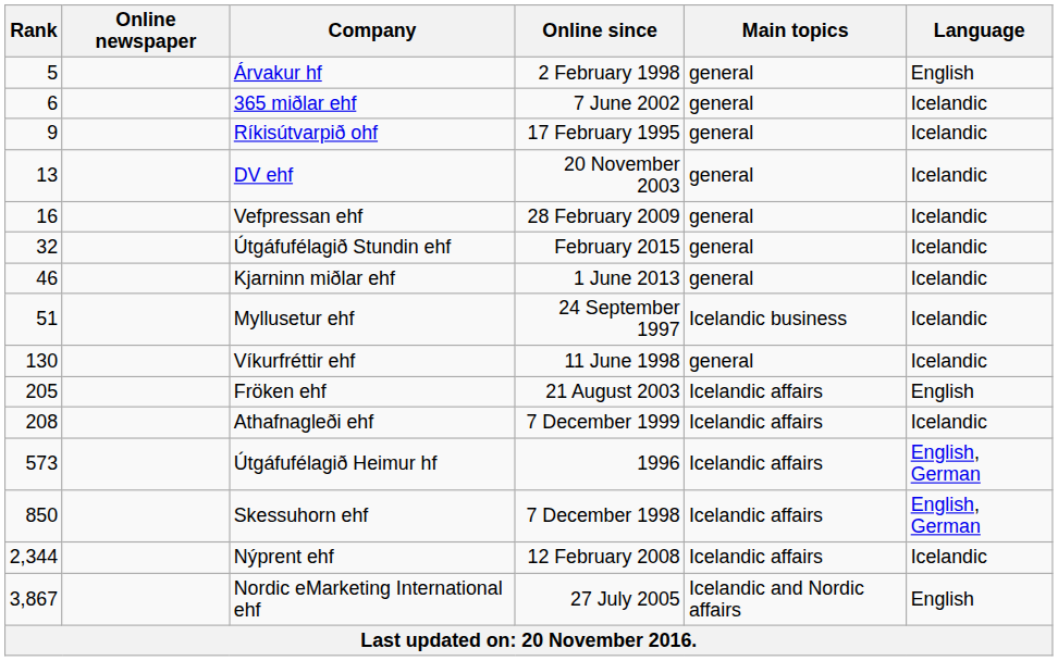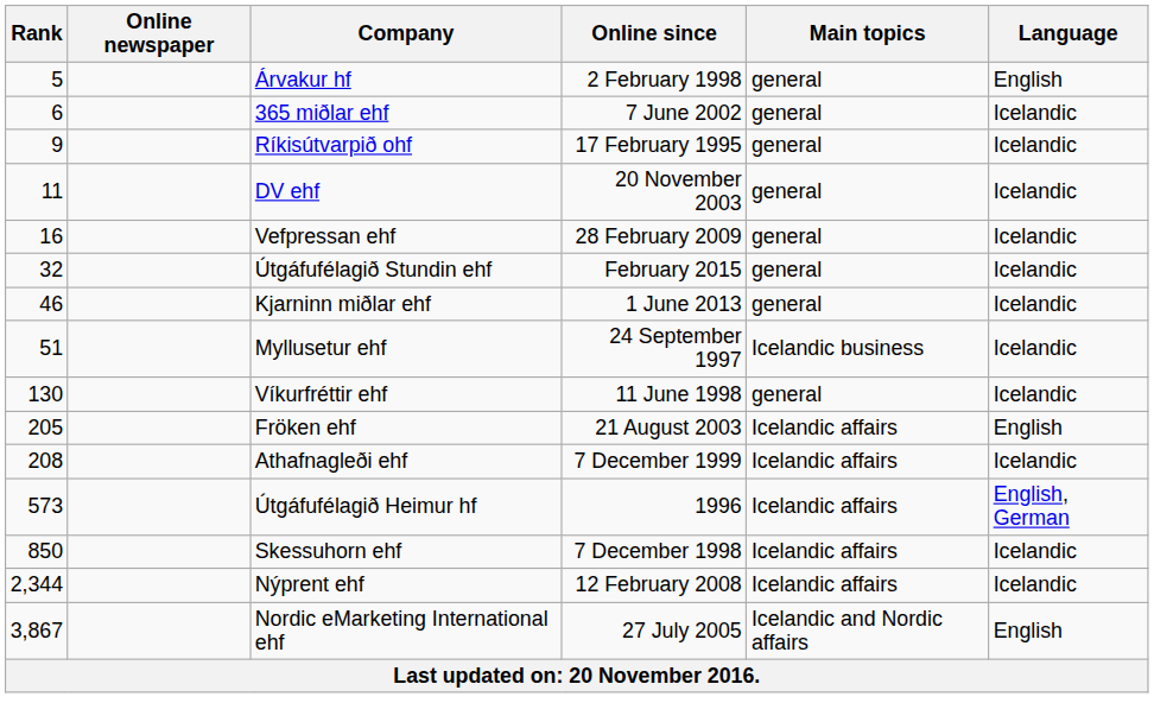DV ehf | Rank: 13 -> 11
Skessuhorn ehf | Language: English, German -> Icelandic
